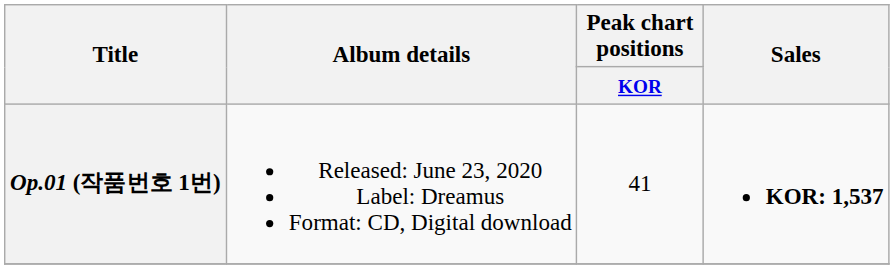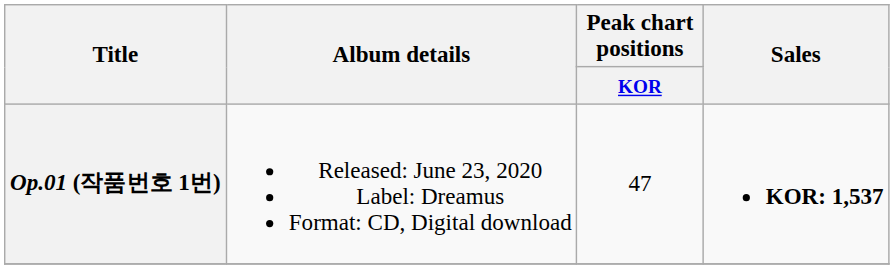Op.01 (작품번호 1번) | Peak chart positions / KOR: 41 -> 47
